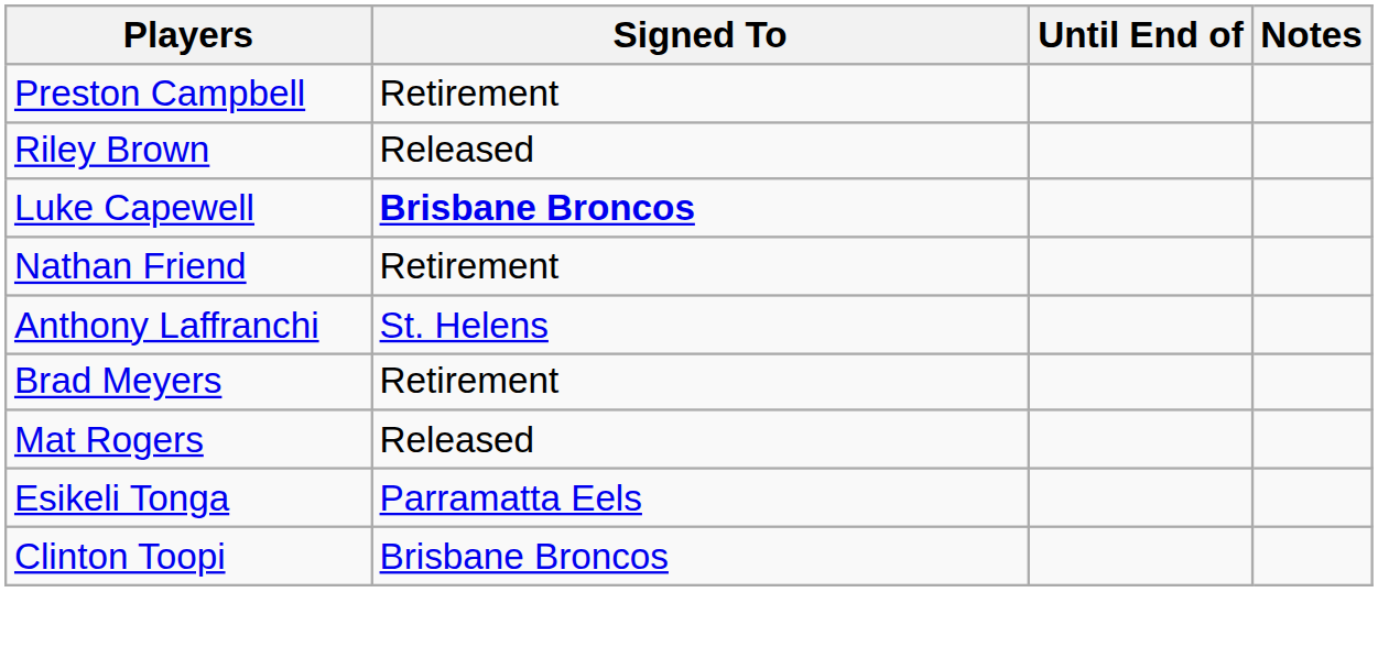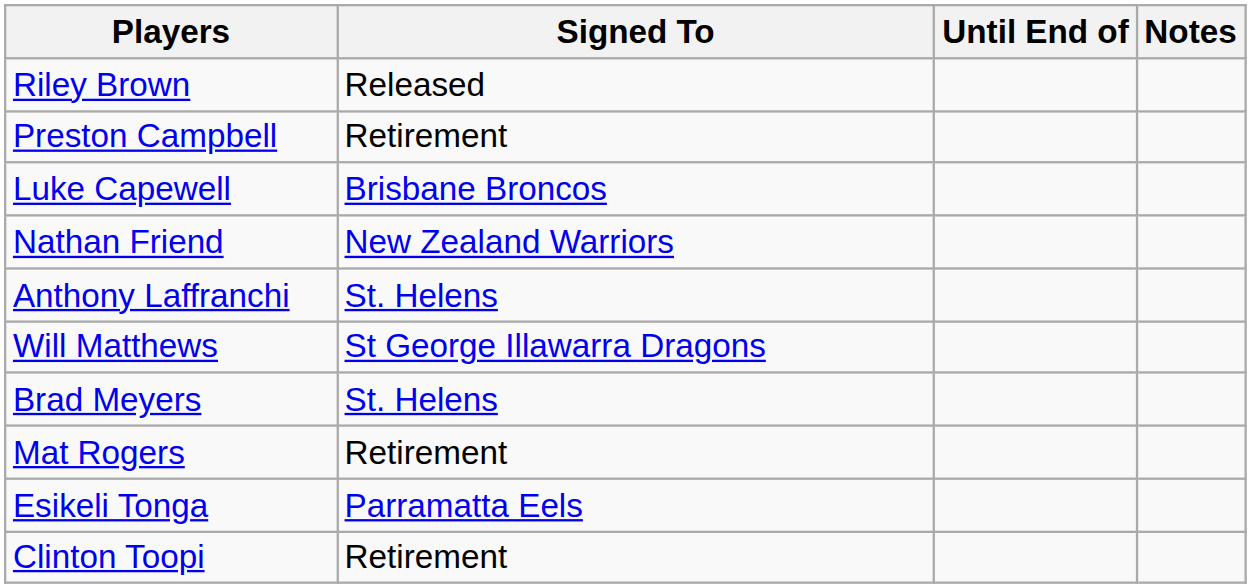rows swapped: Riley Brown <-> Preston Campbell
Luke Capewell | Signed To: bold -> normal
Nathan Friend | Signed To: Retirement -> New Zealand Warriors
+ row: Will Matthews | St George Illawarra Dragons
Brad Meyers | Signed To: Retirement -> St. Helens
Mat Rogers | Signed To: Released -> Retirement
Clinton Toopi | Signed To: Brisbane Broncos -> Retirement
